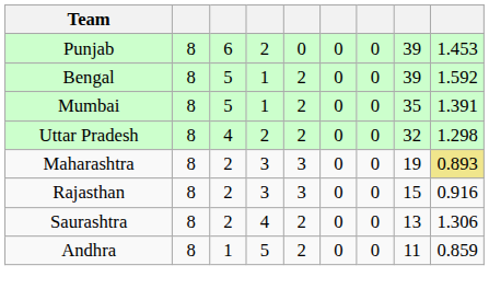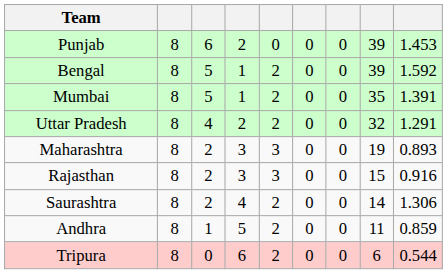Uttar Pradesh | column 9: 1.298 -> 1.291
Maharashtra | column 9: khaki background -> no background
Saurashtra | column 8: 13 -> 14
+ row: Tripura | 8 | 0 | 6 | 2 | 0 | 0 | 6 | 0.544
